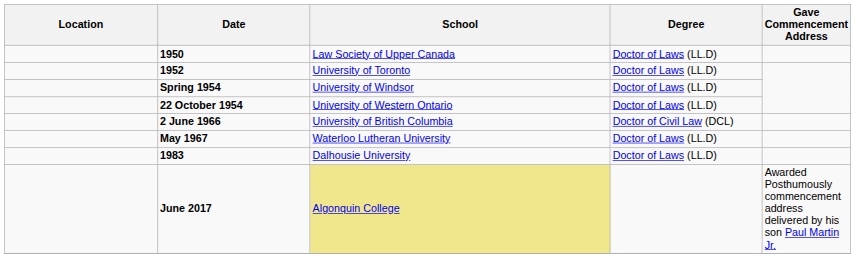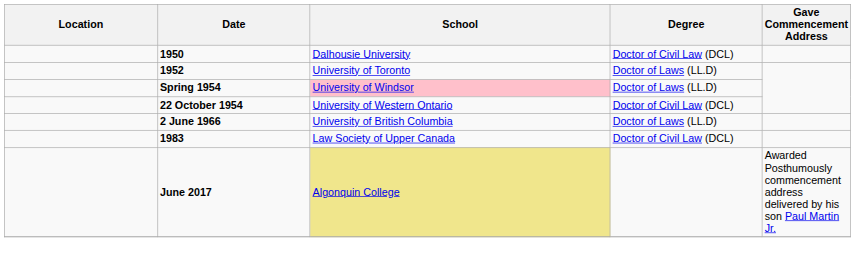1950 | School: Law Society of Upper Canada -> Dalhousie University
1950 | Degree: Doctor of Laws (LL.D) -> Doctor of Civil Law (DCL)
Spring 1954 | School: no background -> pink background
22 October 1954 | Degree: Doctor of Laws (LL.D) -> Doctor of Civil Law (DCL)
2 June 1966 | Degree: Doctor of Civil Law (DCL) -> Doctor of Laws (LL.D)
- row: May 1967 | Waterloo Lutheran University | Doctor of Laws (LL.D)
1983 | School: Dalhousie University -> Law Society of Upper Canada
1983 | Degree: Doctor of Laws (LL.D) -> Doctor of Civil Law (DCL)
